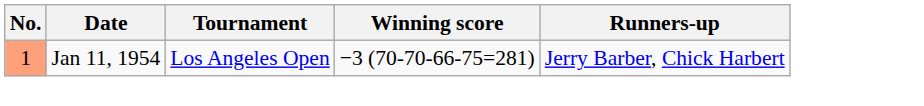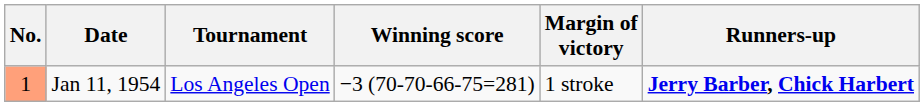+ column: Margin of victory | 1 stroke
Jan 11, 1954 | Runners-up: normal -> bold
